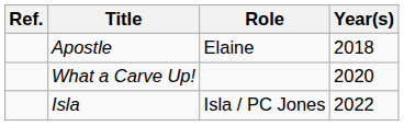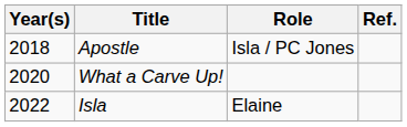columns swapped: Year(s) <-> Ref.
Apostle | Role: Elaine -> Isla / PC Jones
Isla | Role: Isla / PC Jones -> Elaine
